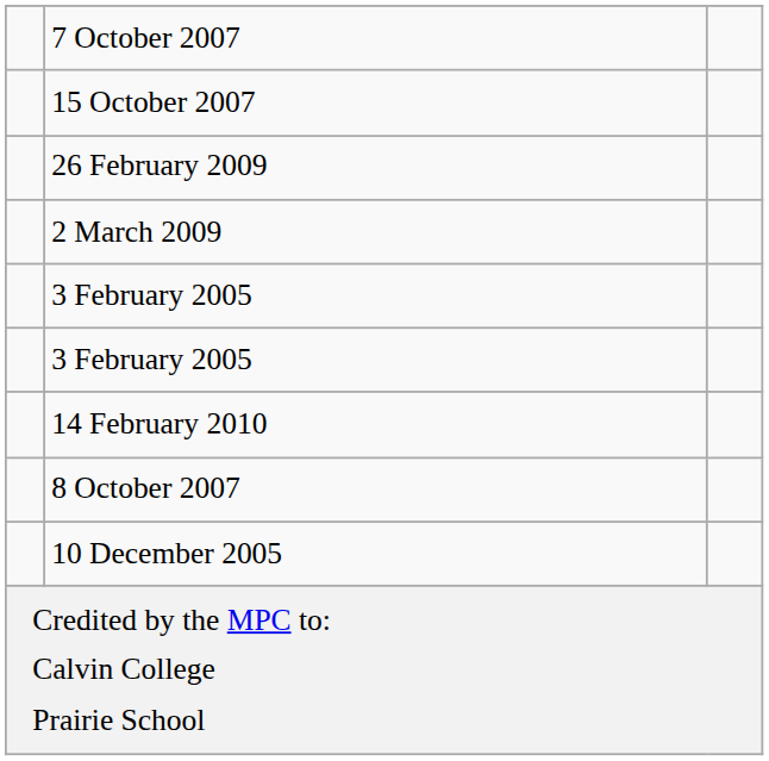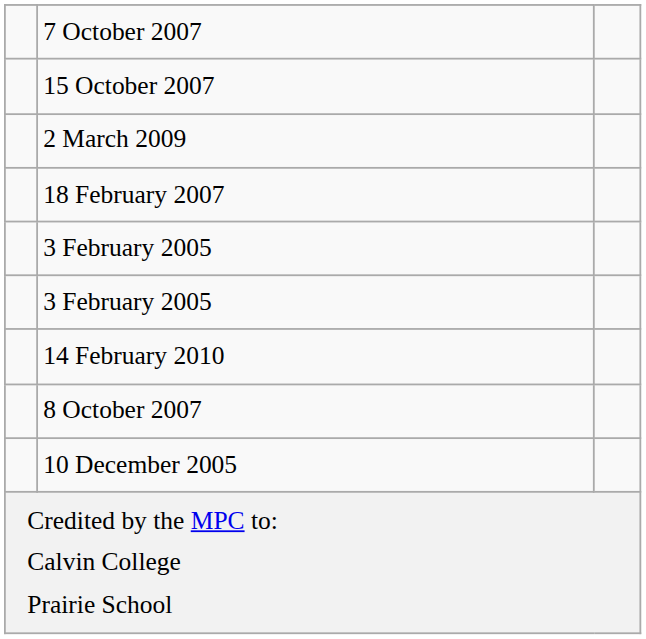- row: 26 February 2009
+ row: 18 February 2007
